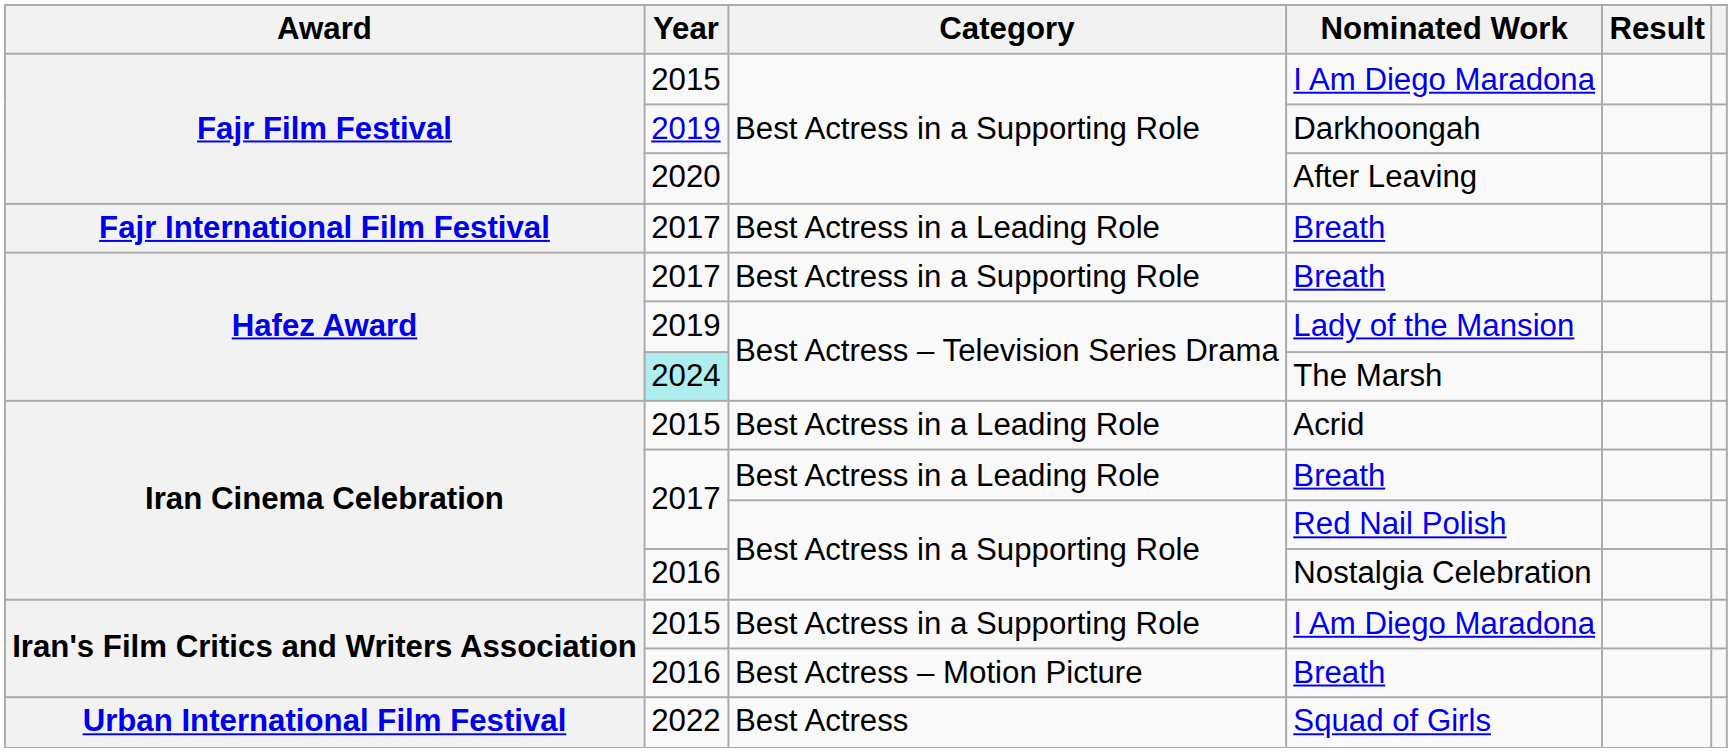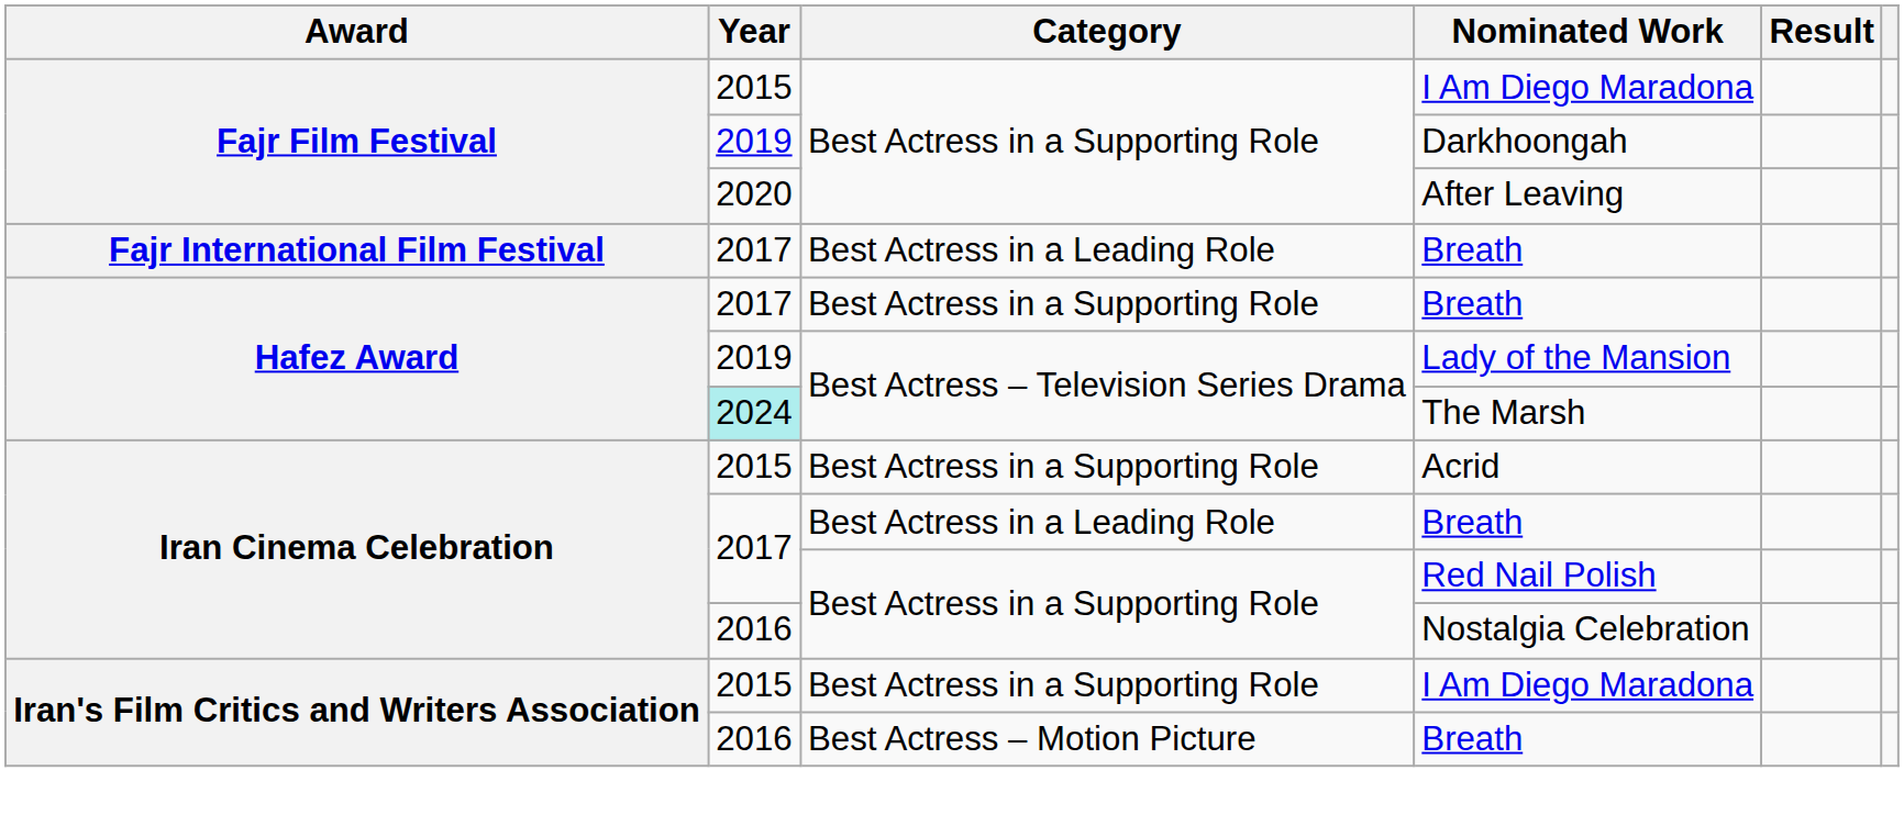Acrid | Category: Best Actress in a Leading Role -> Best Actress in a Supporting Role
- row: Urban International Film Festival | 2022 | Best Actress | Squad of Girls
